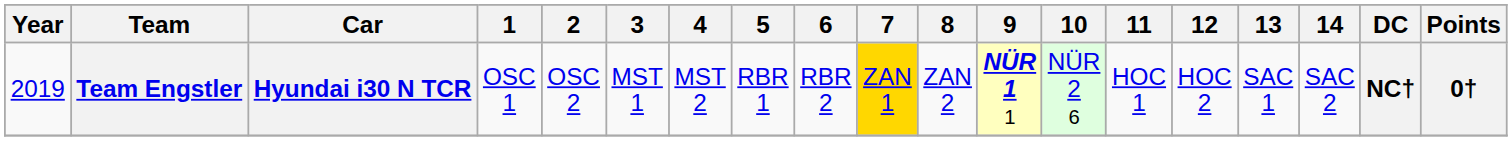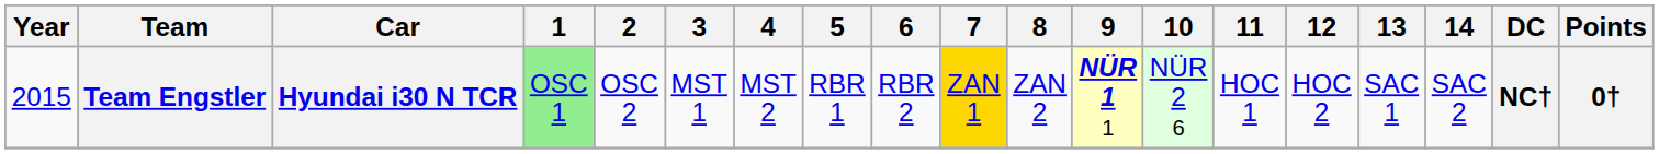Team Engstler | Year: 2019 -> 2015
Team Engstler | 1: no background -> lightgreen background
